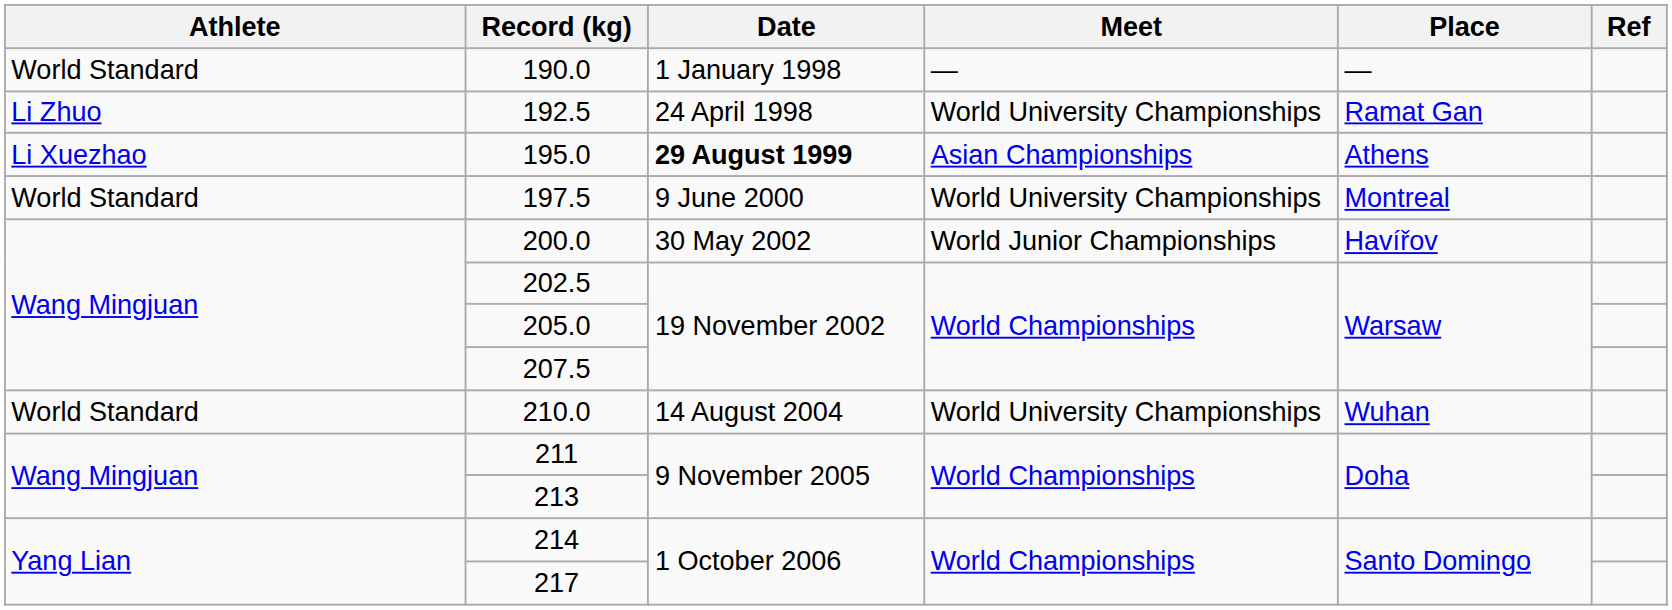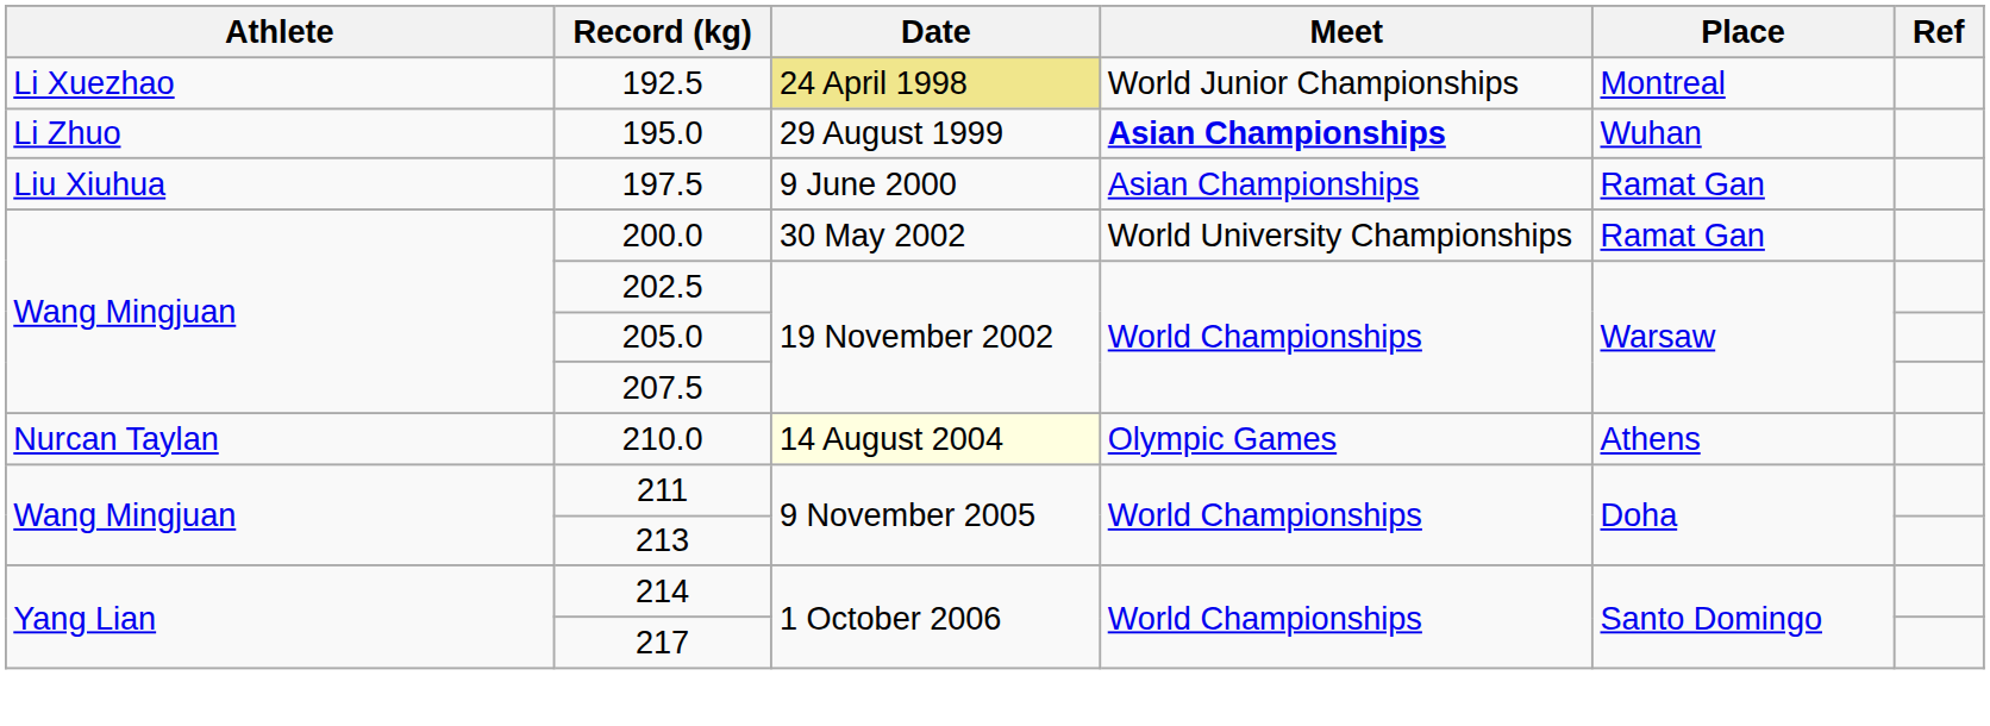- row: World Standard | 190.0 | 1 January 1998 | — | —
192.5 | Athlete: Li Zhuo -> Li Xuezhao
192.5 | Date: no background -> khaki background
192.5 | Meet: World University Championships -> World Junior Championships
192.5 | Place: Ramat Gan -> Montreal
195.0 | Athlete: Li Xuezhao -> Li Zhuo
195.0 | Date: bold -> normal
195.0 | Meet: normal -> bold
195.0 | Place: Athens -> Wuhan
197.5 | Athlete: World Standard -> Liu Xiuhua
197.5 | Meet: World University Championships -> Asian Championships
197.5 | Place: Montreal -> Ramat Gan
200.0 | Meet: World Junior Championships -> World University Championships
200.0 | Place: Havířov -> Ramat Gan
210.0 | Athlete: World Standard -> Nurcan Taylan
210.0 | Date: no background -> lightyellow background
210.0 | Meet: World University Championships -> Olympic Games
210.0 | Place: Wuhan -> Athens
